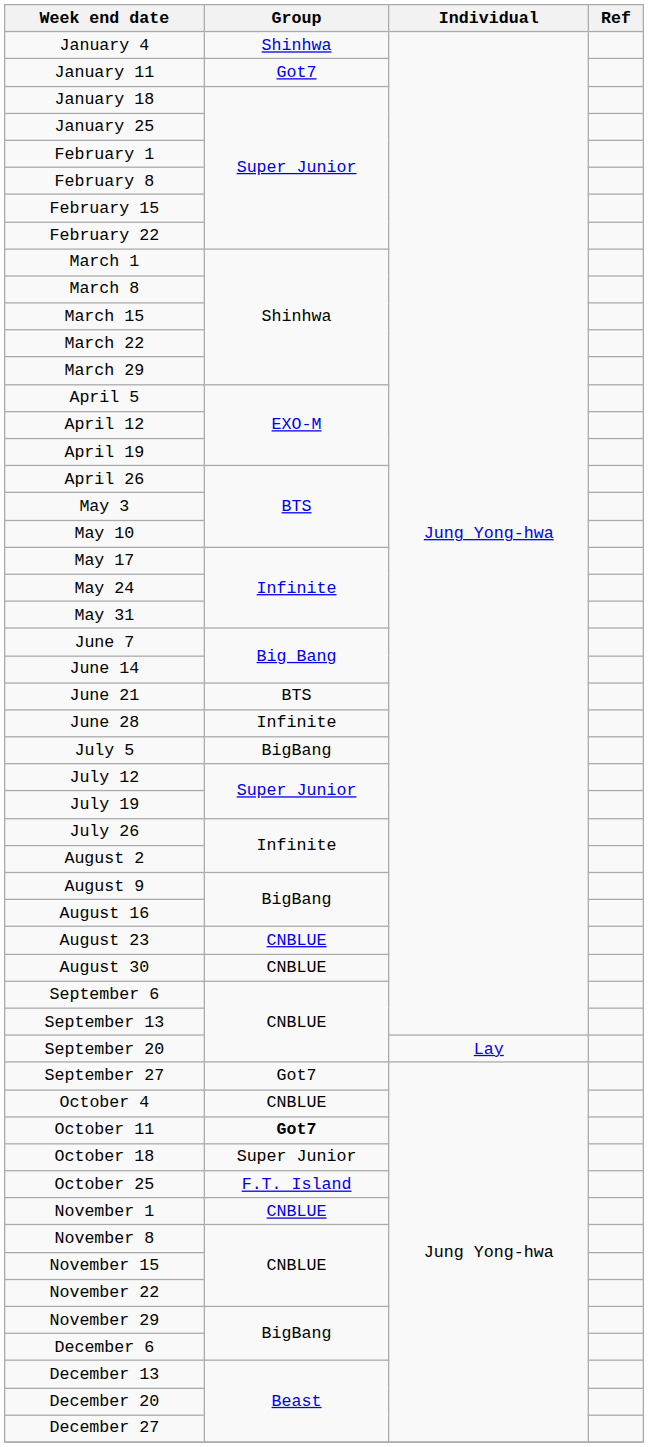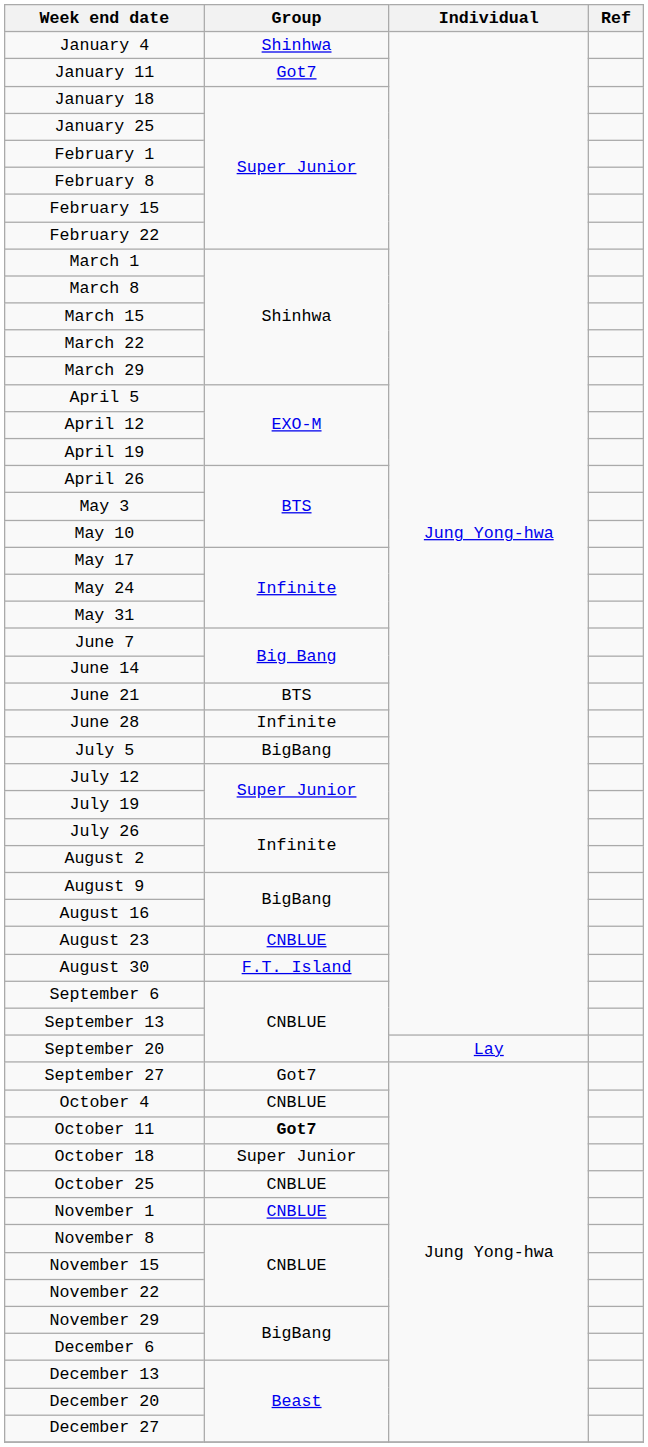August 30 | Group: CNBLUE -> F.T. Island
October 25 | Group: F.T. Island -> CNBLUE
